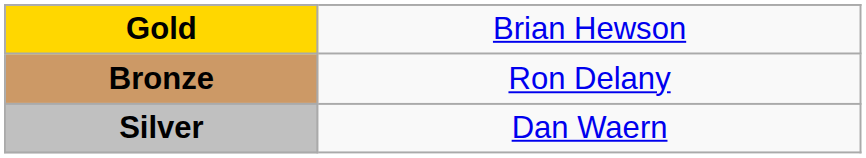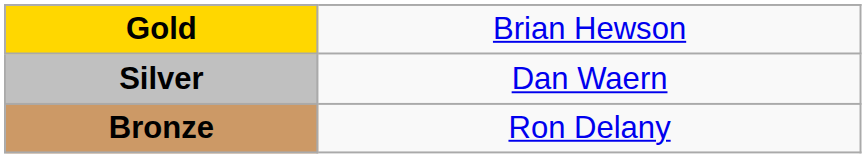rows swapped: Silver <-> Bronze
